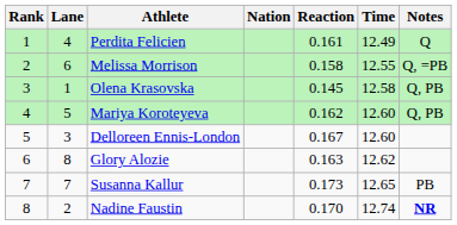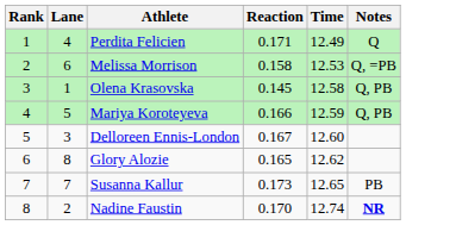- column: Nation
Perdita Felicien | Reaction: 0.161 -> 0.171
Melissa Morrison | Time: 12.55 -> 12.53
Mariya Koroteyeva | Reaction: 0.162 -> 0.166
Mariya Koroteyeva | Time: 12.60 -> 12.59
Glory Alozie | Reaction: 0.163 -> 0.165
